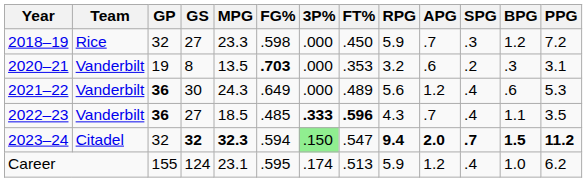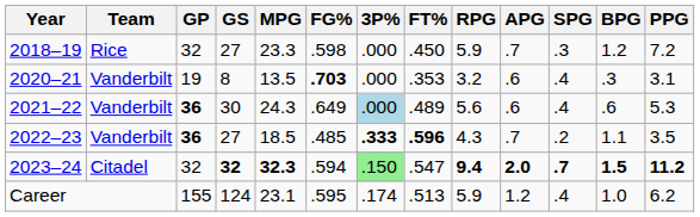2020–21 | SPG: .2 -> .4
2021–22 | 3P%: no background -> lightblue background
2021–22 | APG: 1.2 -> .6
2022–23 | SPG: .4 -> .2
